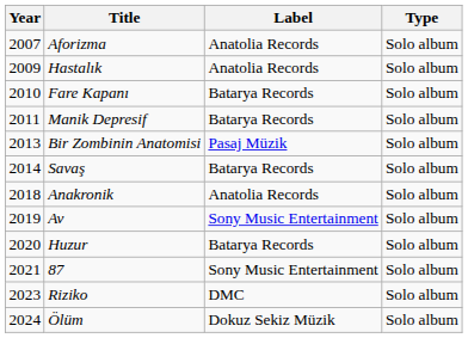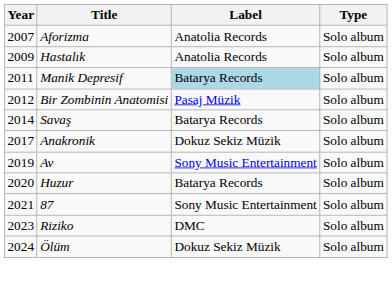- row: 2010 | Fare Kapanı | Batarya Records | Solo album
Manik Depresif | Label: no background -> lightblue background
Bir Zombinin Anatomisi | Year: 2013 -> 2012
Anakronik | Year: 2018 -> 2017
Anakronik | Label: Anatolia Records -> Dokuz Sekiz Müzik
